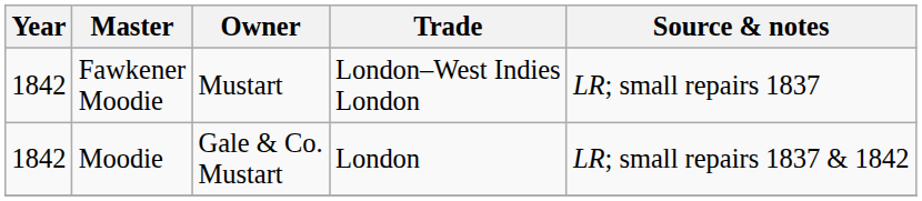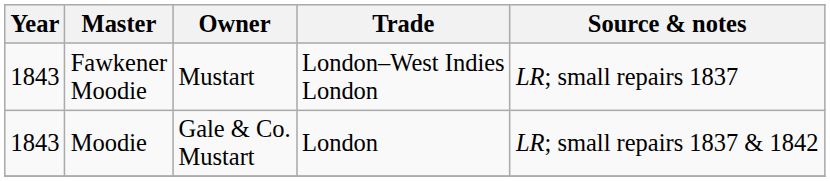Fawkener Moodie | Year: 1842 -> 1843
Moodie | Year: 1842 -> 1843
